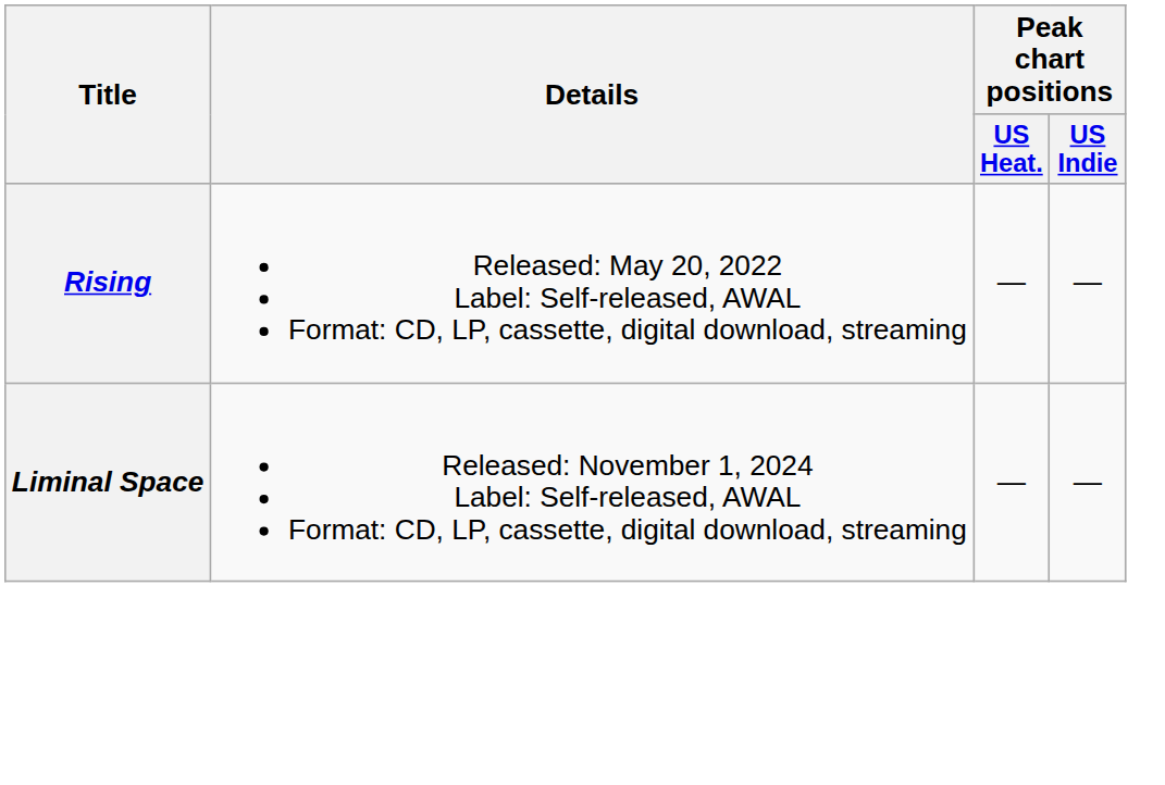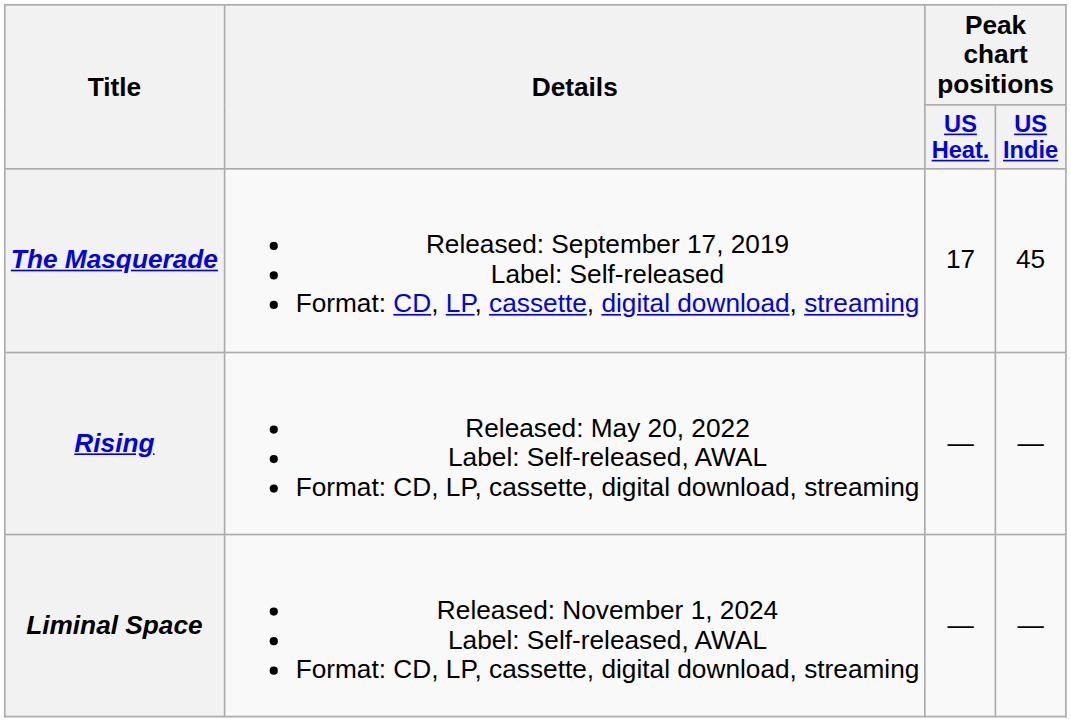+ row: The Masquerade | Released: September 17, 2019 Label: Self-released Format: CD, LP, cassette, digital download, streaming | 17 | 45
